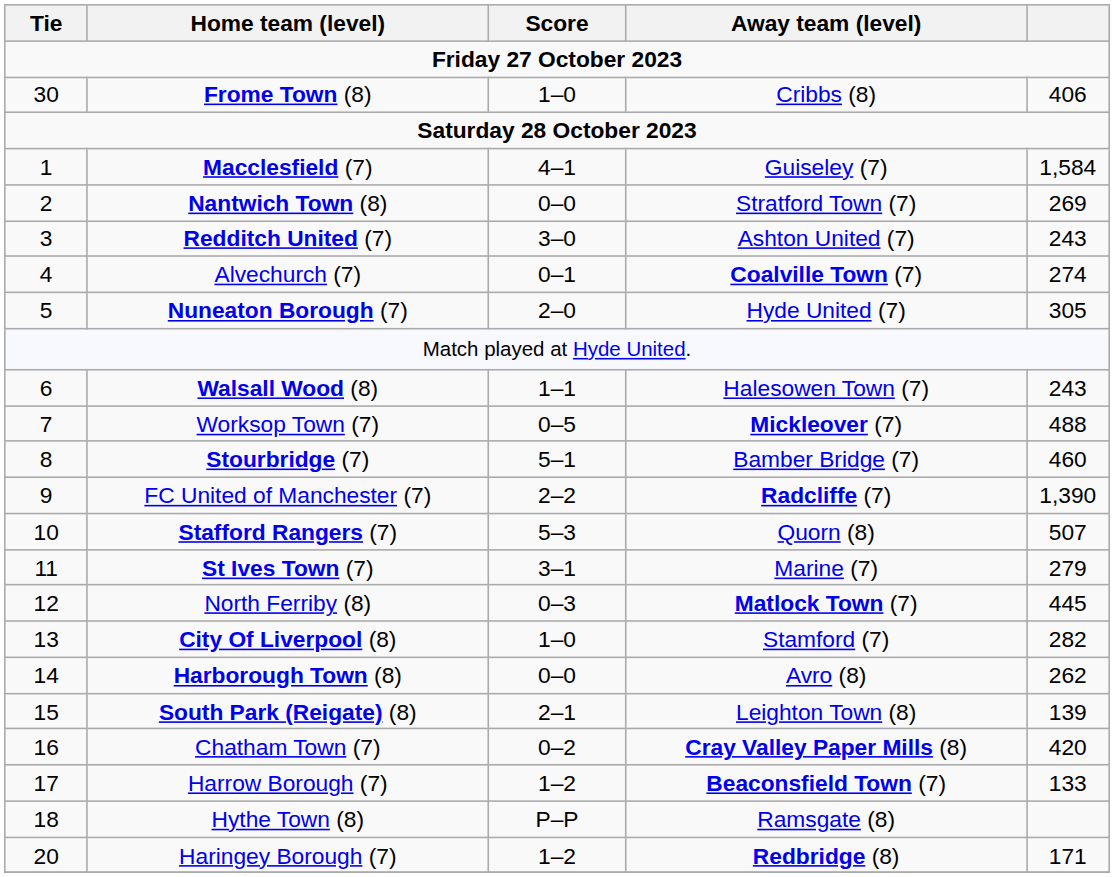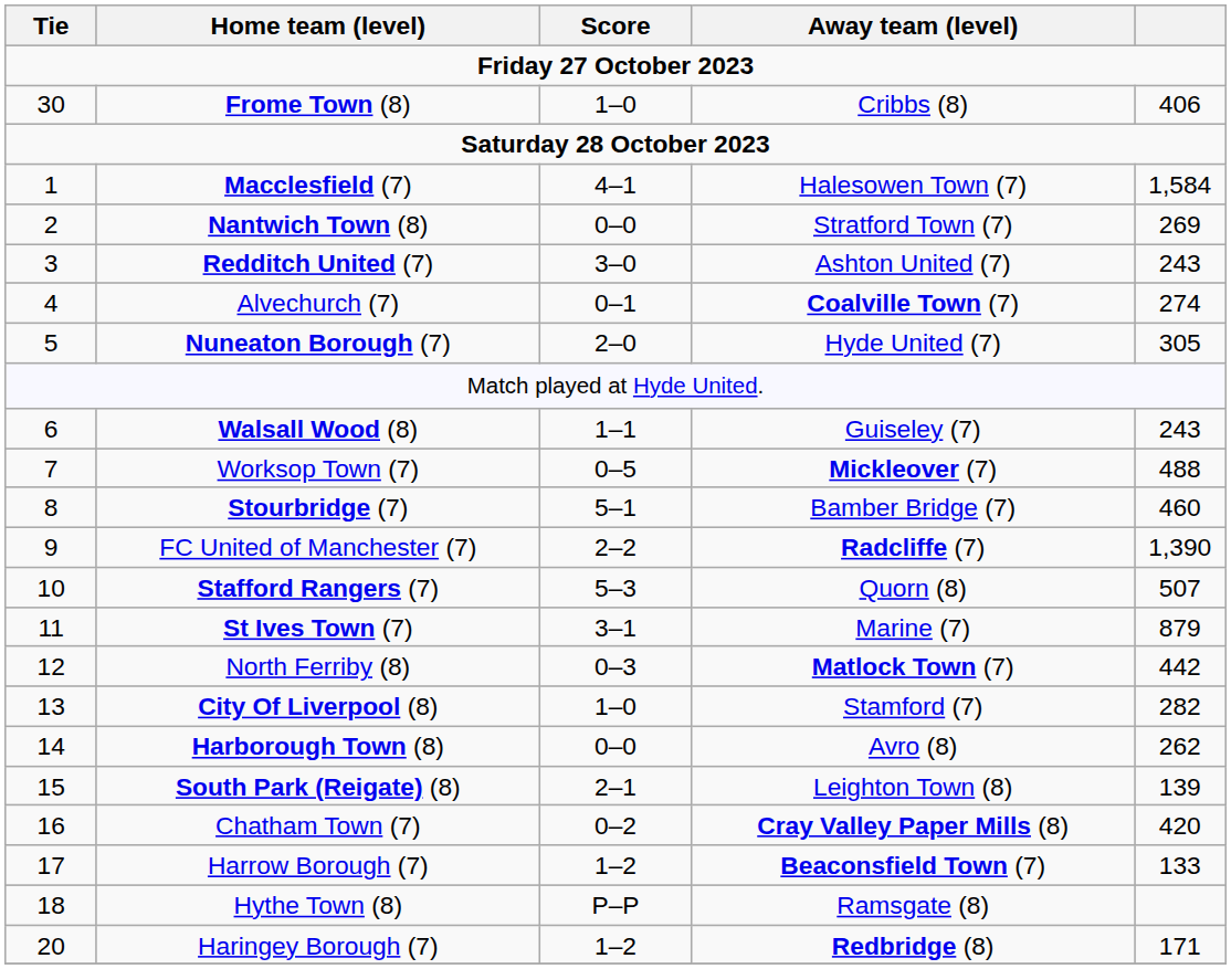Macclesfield (7) | Away team (level): Guiseley (7) -> Halesowen Town (7)
Walsall Wood (8) | Away team (level): Halesowen Town (7) -> Guiseley (7)
St Ives Town (7) | column 5: 279 -> 879
North Ferriby (8) | column 5: 445 -> 442
